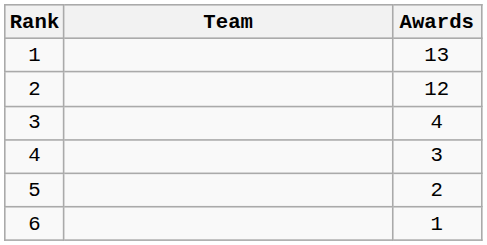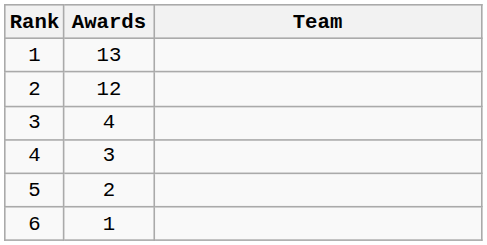columns swapped: Team <-> Awards
